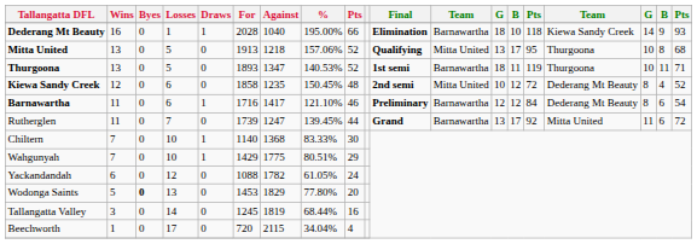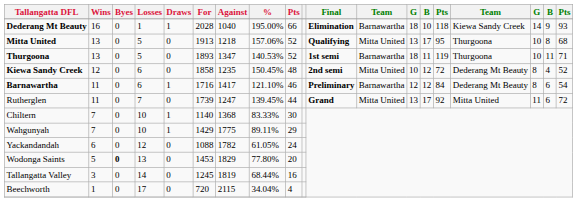Rutherglen | column 12: Barnawartha -> Mitta United
Wahgunyah | %: 80.51% -> 89.11%
